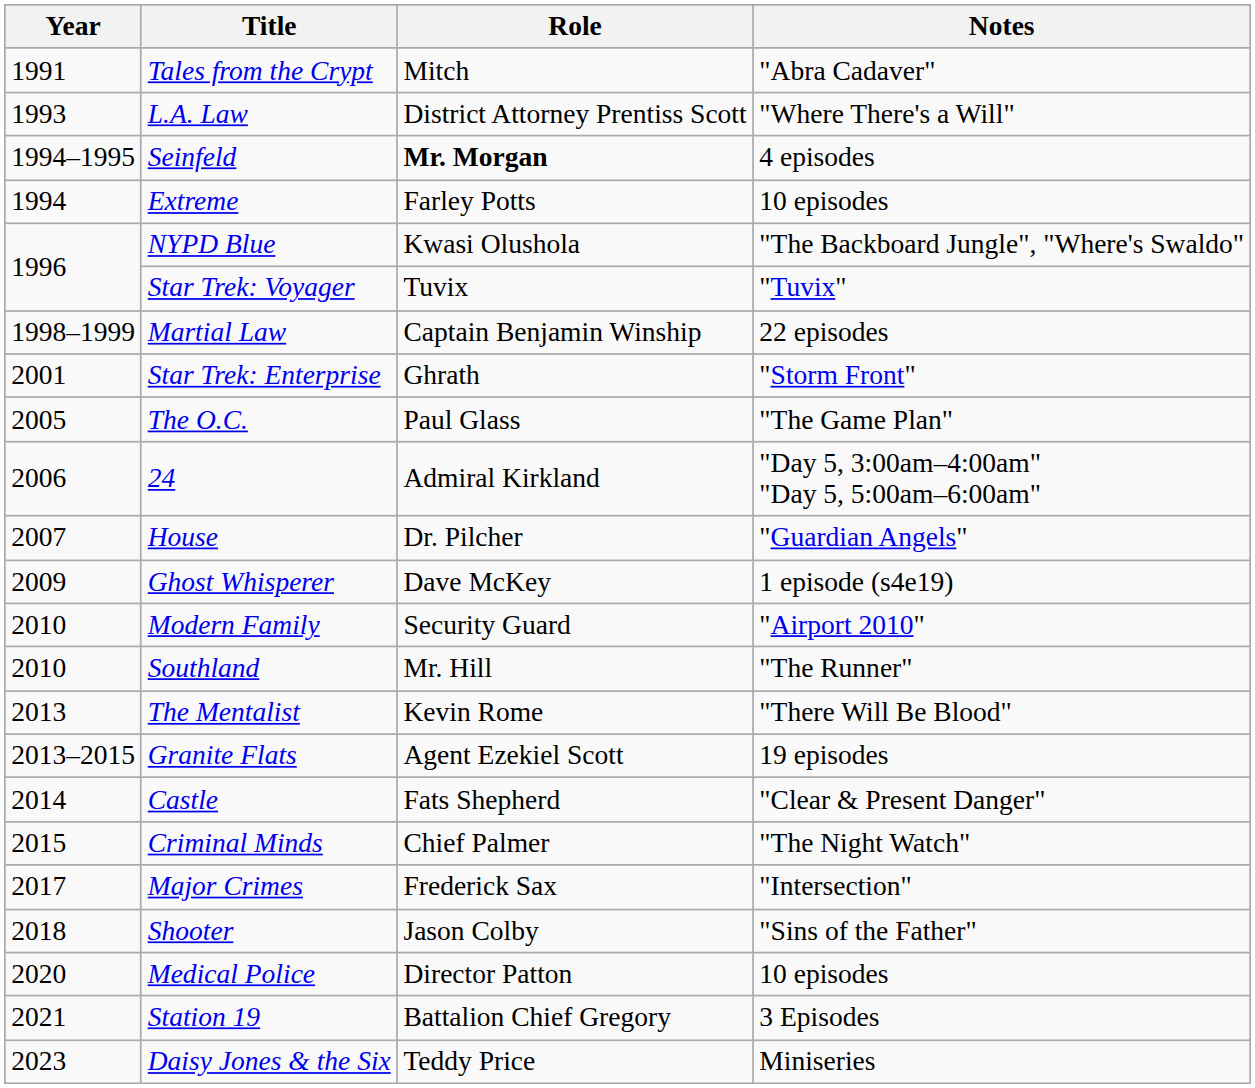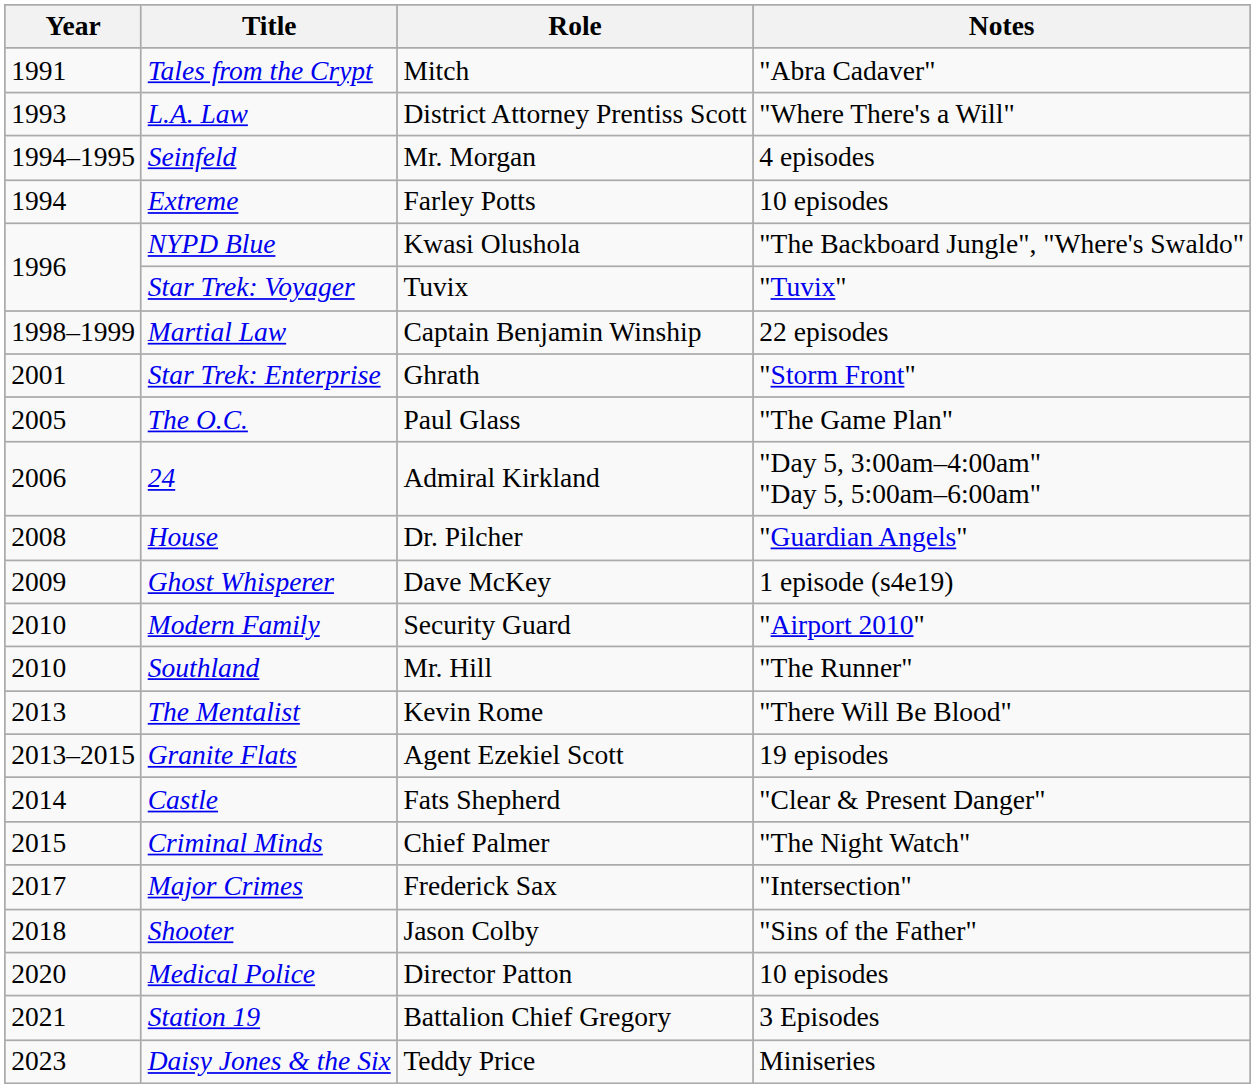Seinfeld | Role: bold -> normal
House | Year: 2007 -> 2008
